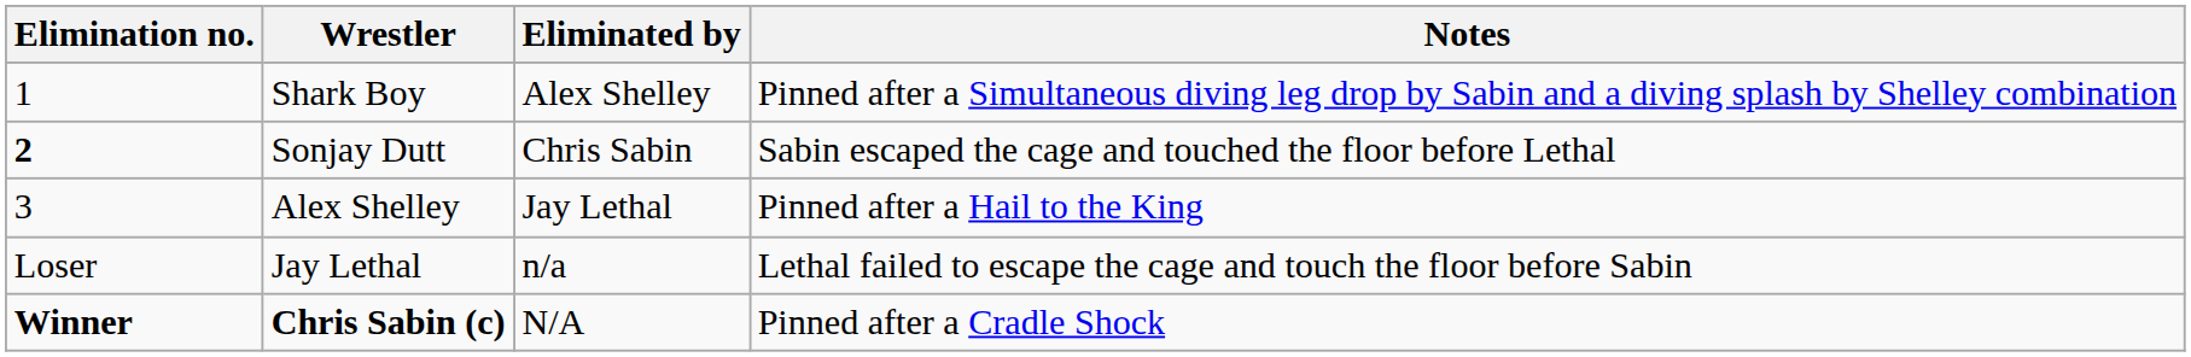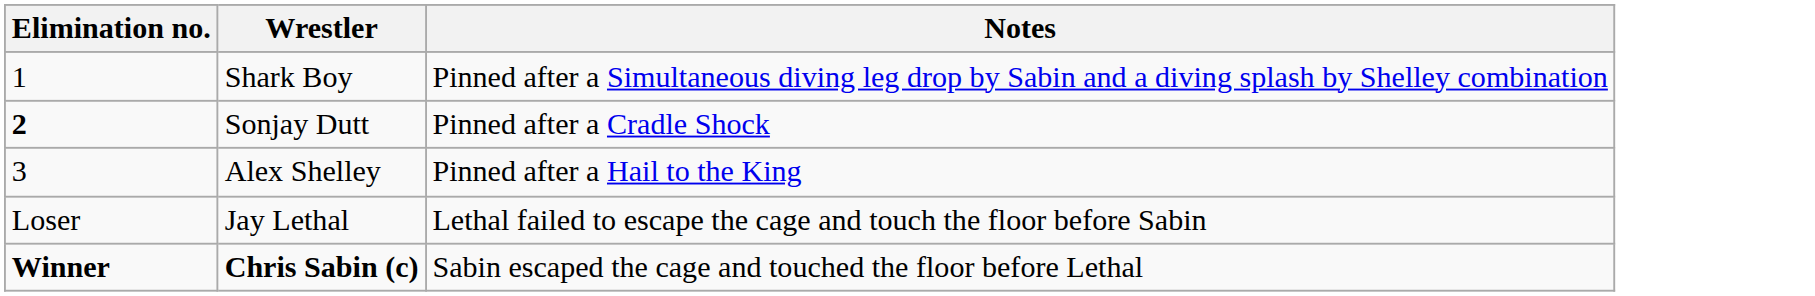- column: Eliminated by | Alex Shelley | Chris Sabin | Jay Lethal | n/a | N/A
Sonjay Dutt | Notes: Sabin escaped the cage and touched the floor before Lethal -> Pinned after a Cradle Shock
Chris Sabin (c) | Notes: Pinned after a Cradle Shock -> Sabin escaped the cage and touched the floor before Lethal
